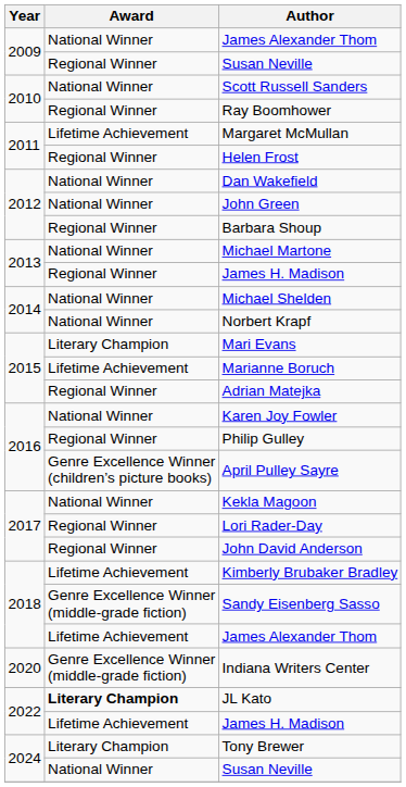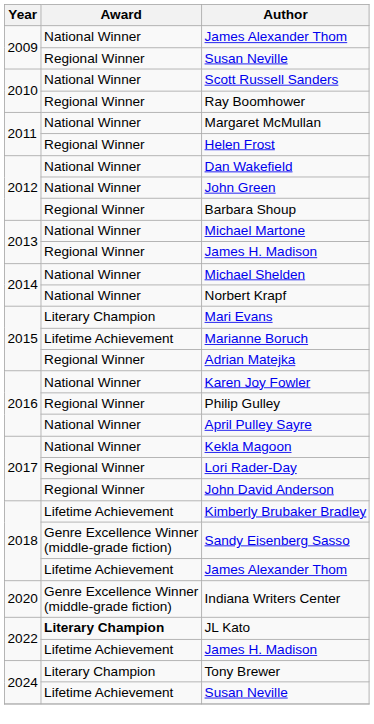Margaret McMullan | Award: Lifetime Achievement -> National Winner
April Pulley Sayre | Award: Genre Excellence Winner (children’s picture books) -> National Winner
2024 / Susan Neville | Award: National Winner -> Lifetime Achievement
